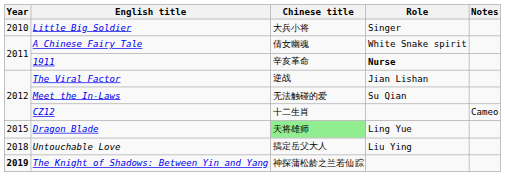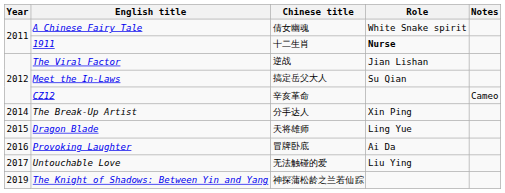- row: 2010 | Little Big Soldier | 大兵小将 | Singer
1911 | Chinese title: 辛亥革命 -> 十二生肖
Meet the In-Laws | Chinese title: 无法触碰的爱 -> 搞定岳父大人
CZ12 | Chinese title: 十二生肖 -> 辛亥革命
+ row: 2014 | The Break-Up Artist | 分手达人 | Xin Ping
Dragon Blade | Chinese title: lightgreen background -> no background
+ row: 2016 | Provoking Laughter | 冒牌卧底 | Ai Da
Untouchable Love | Year: 2018 -> 2017
Untouchable Love | Chinese title: 搞定岳父大人 -> 无法触碰的爱
The Knight of Shadows: Between Yin and Yang | Year: bold -> normal
